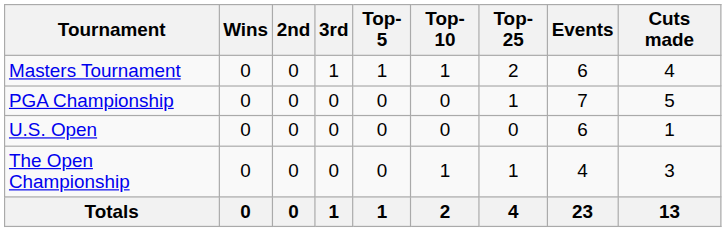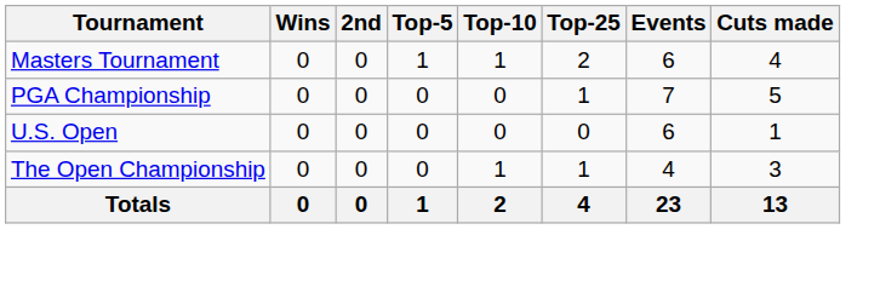- column: 3rd | 1 | 0 | 0 | 0 | 1
